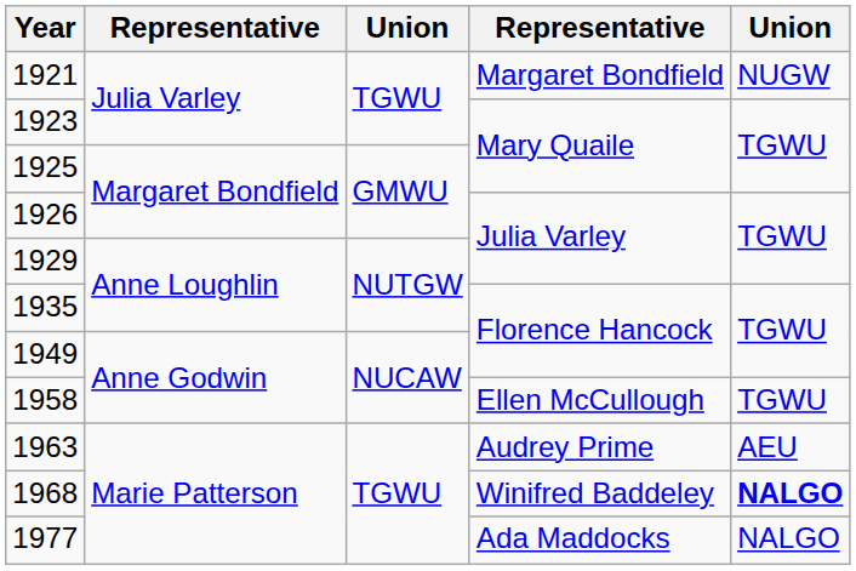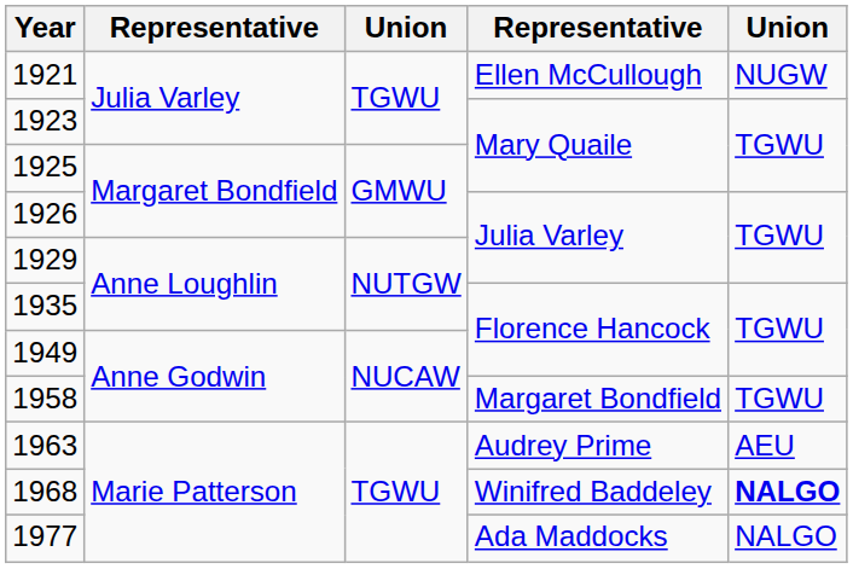1921 | column 4: Margaret Bondfield -> Ellen McCullough
1958 | column 4: Ellen McCullough -> Margaret Bondfield
